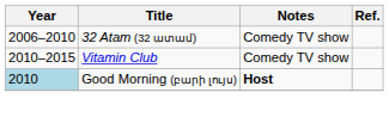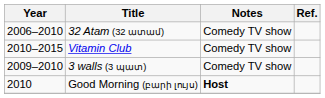+ row: 2009–2010 | 3 walls (3 պատ) | Comedy TV show
Good Morning (բարի լույս) | Year: lightblue background -> no background
